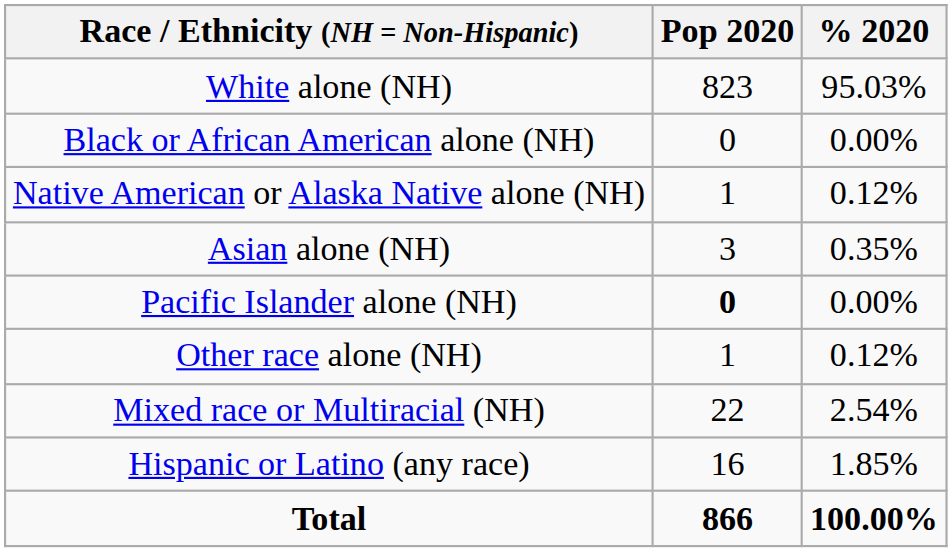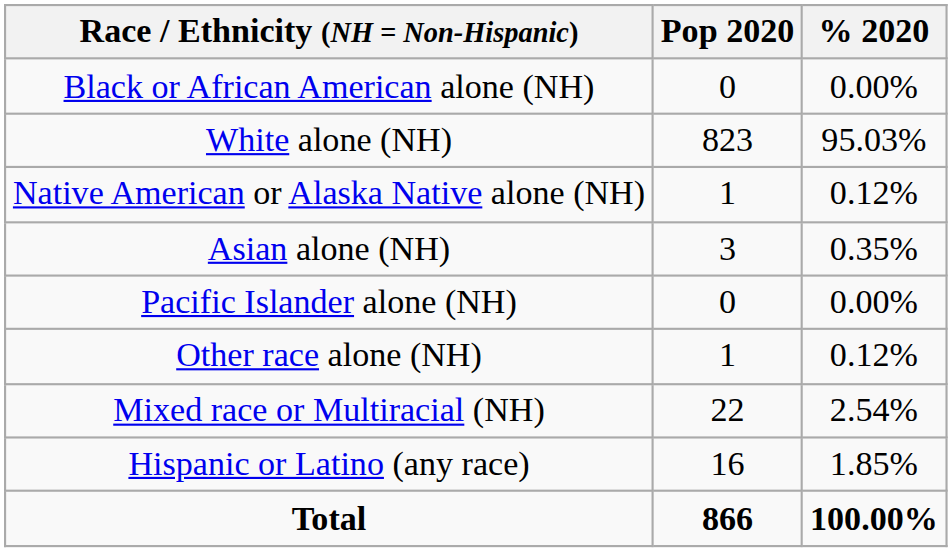rows swapped: White alone (NH) <-> Black or African American alone (NH)
Pacific Islander alone (NH) | Pop 2020: bold -> normal
